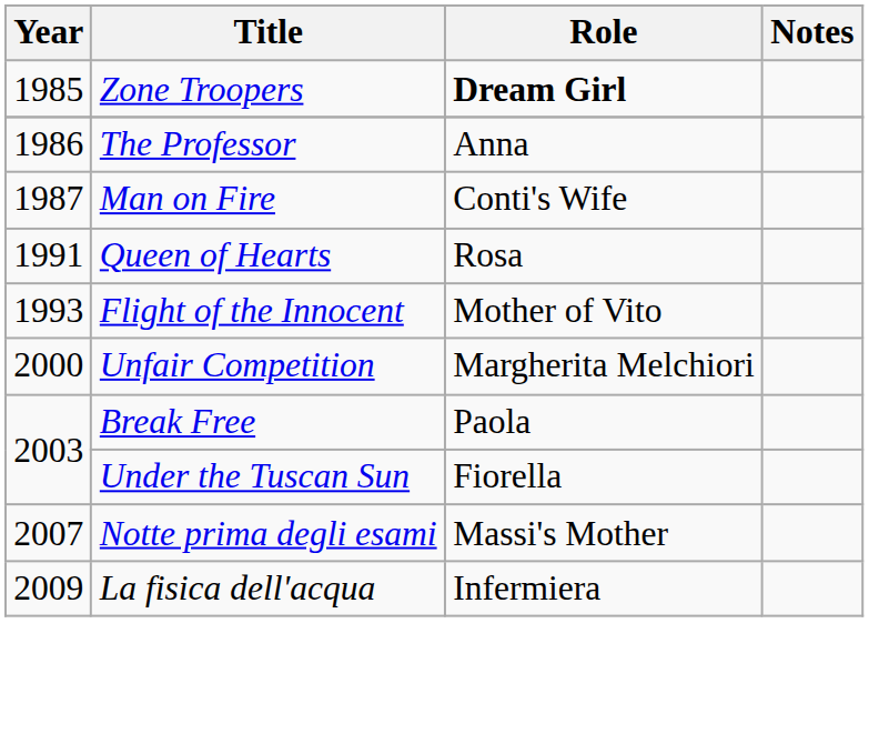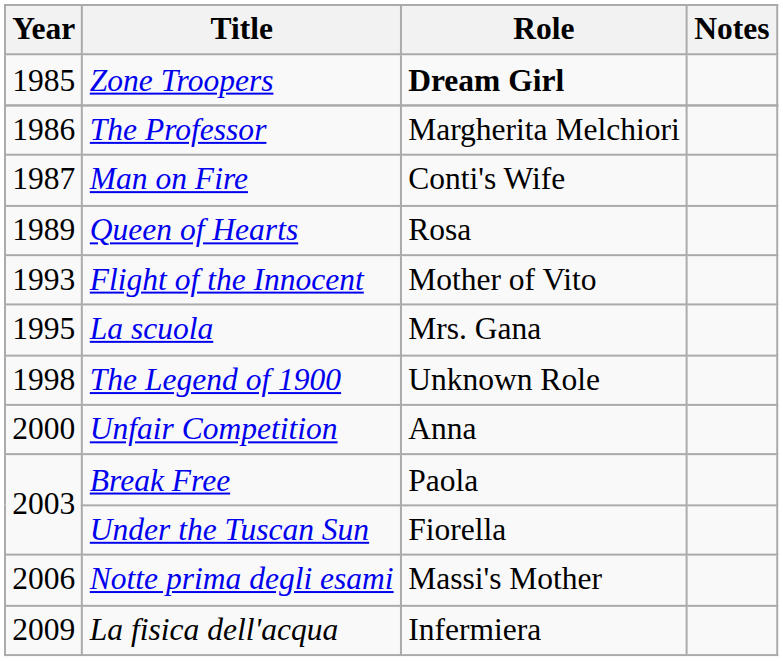The Professor | Role: Anna -> Margherita Melchiori
Queen of Hearts | Year: 1991 -> 1989
+ row: 1995 | La scuola | Mrs. Gana
+ row: 1998 | The Legend of 1900 | Unknown Role
Unfair Competition | Role: Margherita Melchiori -> Anna
Notte prima degli esami | Year: 2007 -> 2006
